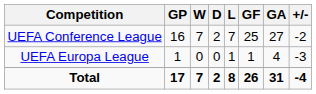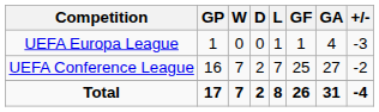rows swapped: UEFA Europa League <-> UEFA Conference League
